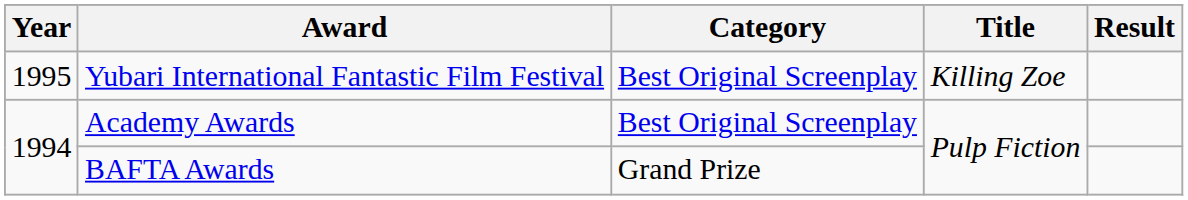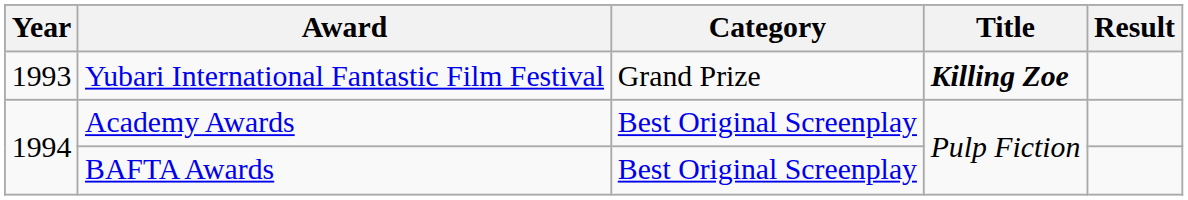Yubari International Fantastic Film Festival | Year: 1995 -> 1993
Yubari International Fantastic Film Festival | Category: Best Original Screenplay -> Grand Prize
Yubari International Fantastic Film Festival | Title: normal -> bold
BAFTA Awards | Category: Grand Prize -> Best Original Screenplay
